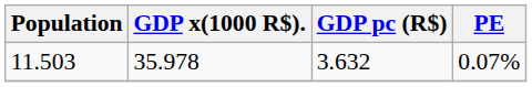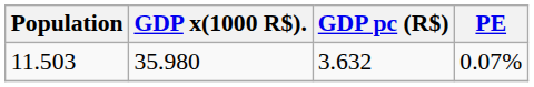11.503 | GDP x(1000 R$).: 35.978 -> 35.980
